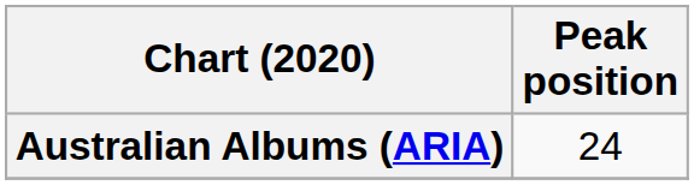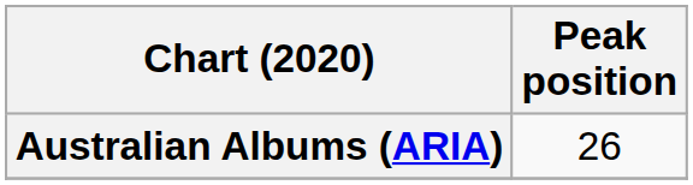Australian Albums (ARIA) | Peak position: 24 -> 26
